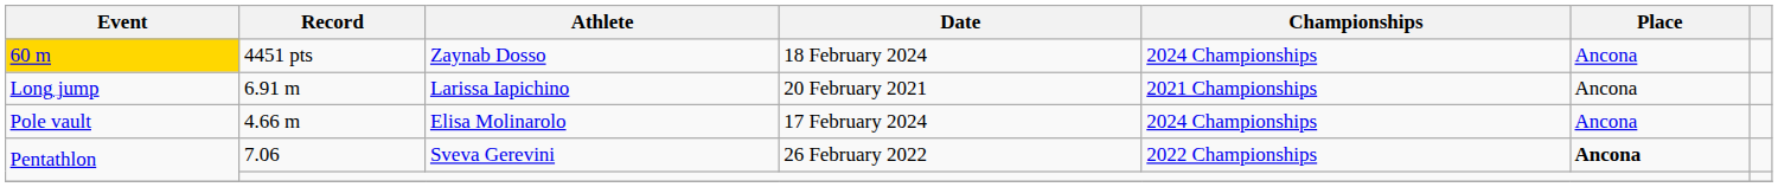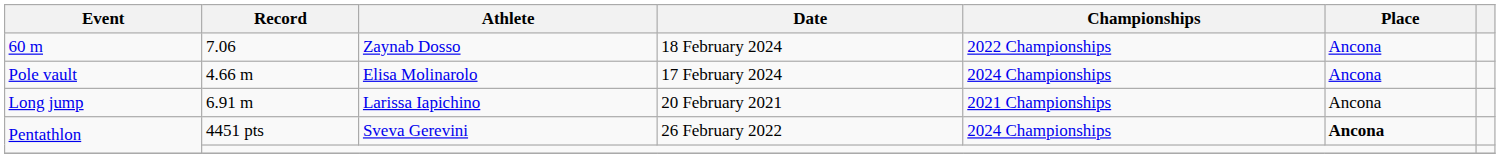Zaynab Dosso | Event: gold background -> no background
Zaynab Dosso | Record: 4451 pts -> 7.06
Zaynab Dosso | Championships: 2024 Championships -> 2022 Championships
rows swapped: Larissa Iapichino <-> Elisa Molinarolo
Sveva Gerevini | Record: 7.06 -> 4451 pts
Sveva Gerevini | Championships: 2022 Championships -> 2024 Championships
